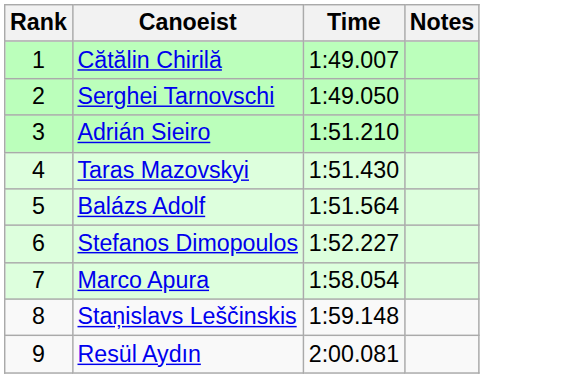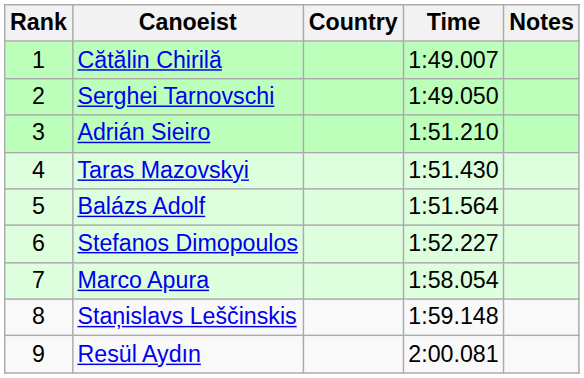+ column: Country
